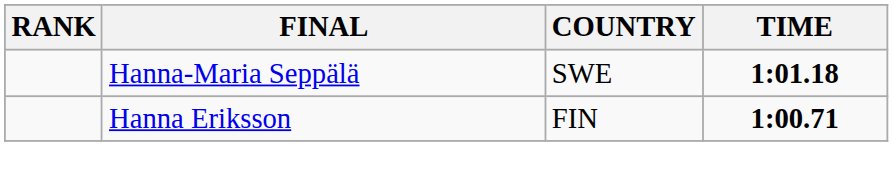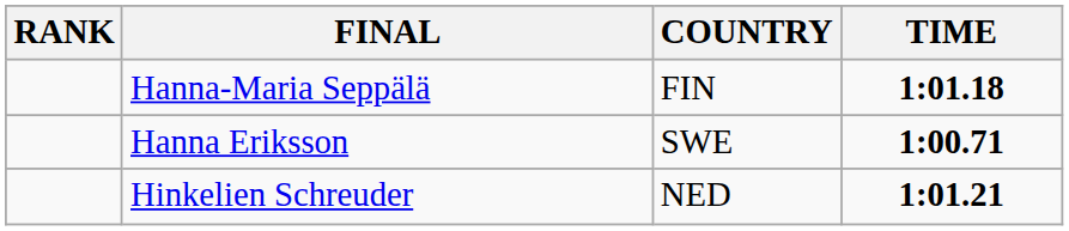Hanna-Maria Seppälä | COUNTRY: SWE -> FIN
Hanna Eriksson | COUNTRY: FIN -> SWE
+ row: Hinkelien Schreuder | NED | 1:01.21
